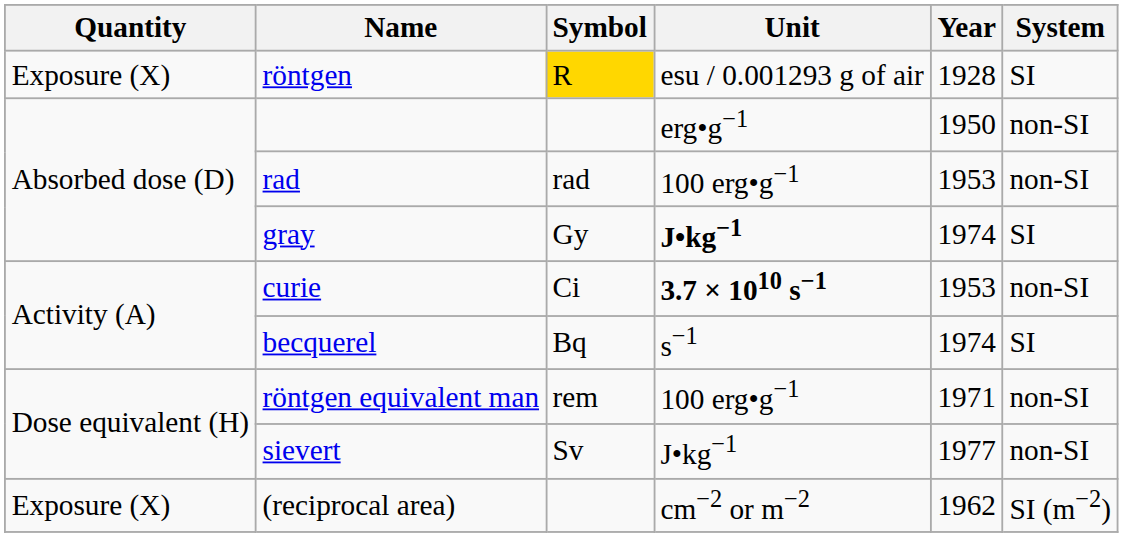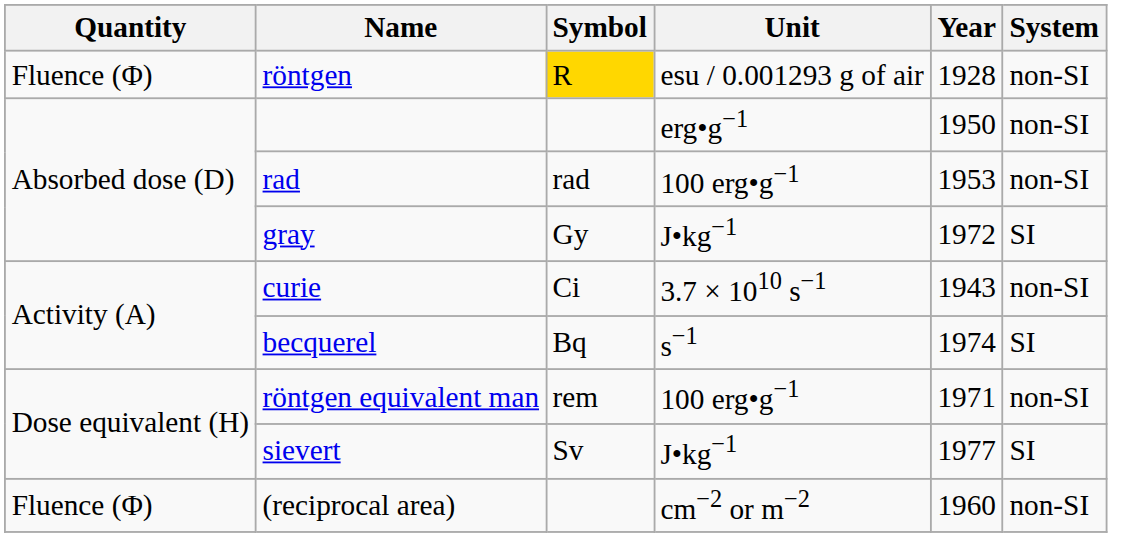röntgen | Quantity: Exposure (X) -> Fluence (Φ)
röntgen | System: SI -> non-SI
gray | Unit: bold -> normal
gray | Year: 1974 -> 1972
curie | Unit: bold -> normal
curie | Year: 1953 -> 1943
sievert | System: non-SI -> SI
(reciprocal area) | Quantity: Exposure (X) -> Fluence (Φ)
(reciprocal area) | Year: 1962 -> 1960
(reciprocal area) | System: SI (m−2) -> non-SI
